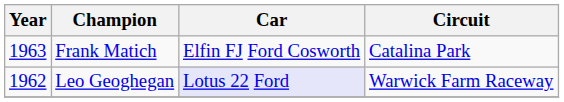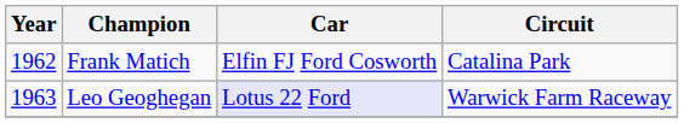Frank Matich | Year: 1963 -> 1962
Leo Geoghegan | Year: 1962 -> 1963
